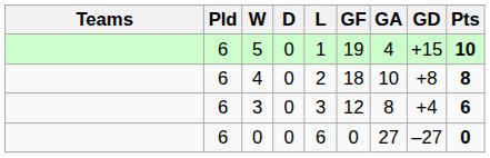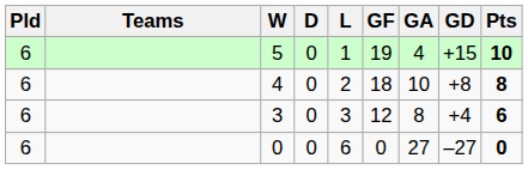columns swapped: Teams <-> Pld
